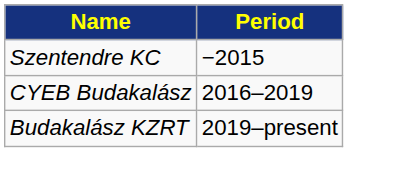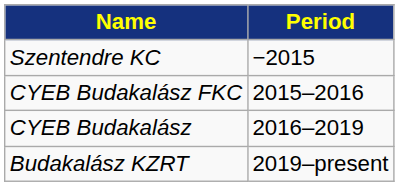+ row: CYEB Budakalász FKC | 2015–2016
